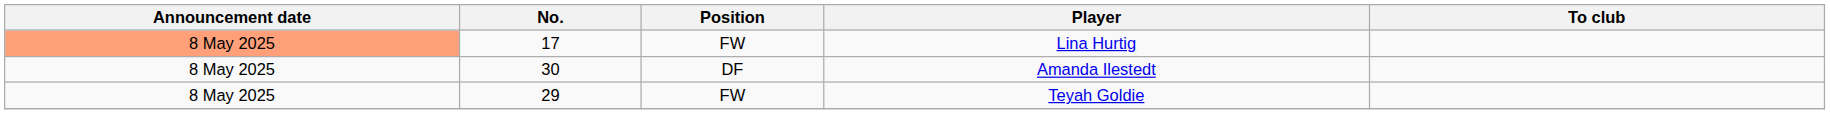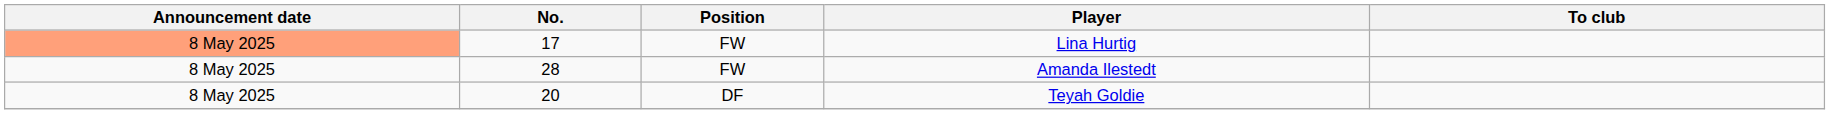Amanda Ilestedt | No.: 30 -> 28
Amanda Ilestedt | Position: DF -> FW
Teyah Goldie | No.: 29 -> 20
Teyah Goldie | Position: FW -> DF
